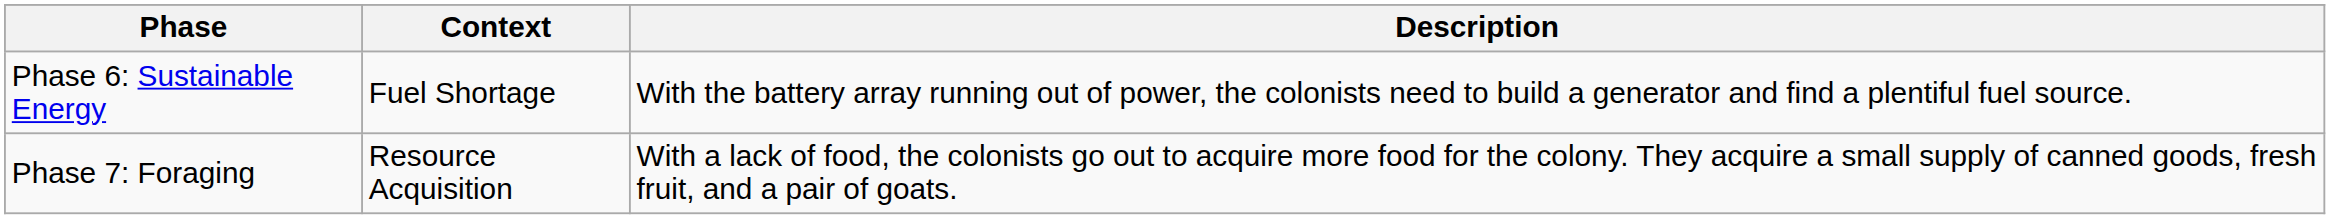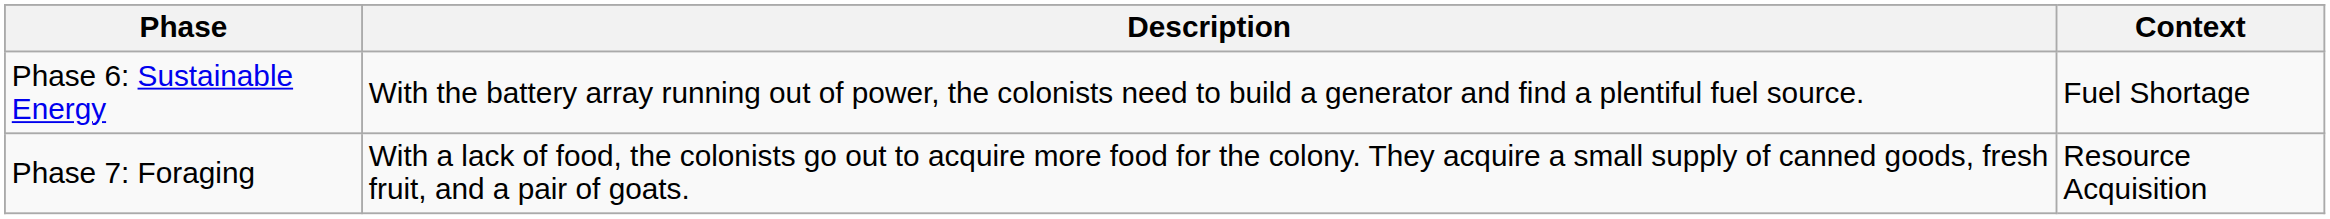columns swapped: Context <-> Description
